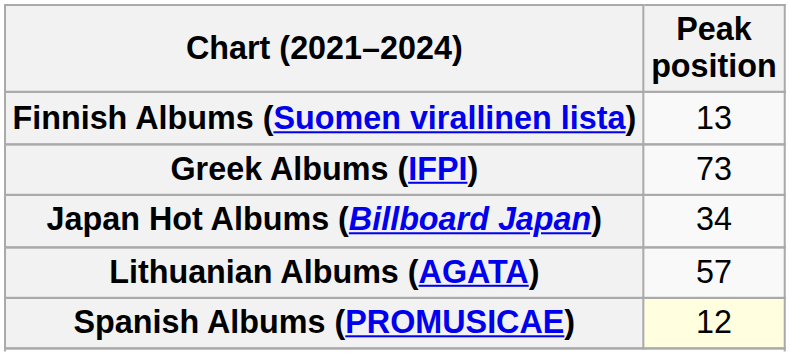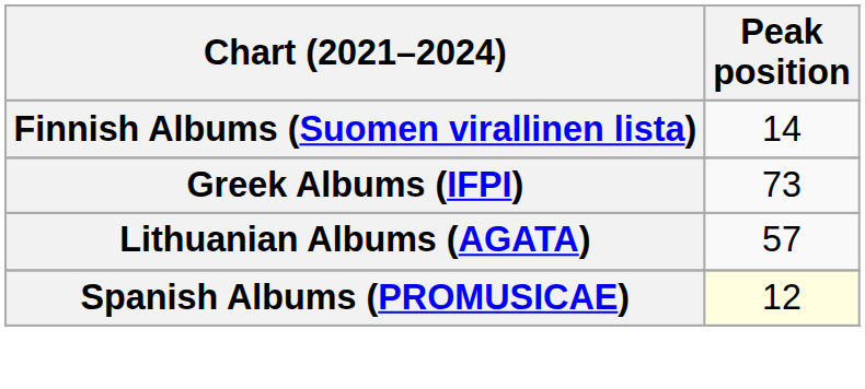Finnish Albums (Suomen virallinen lista) | Peak position: 13 -> 14
- row: Japan Hot Albums (Billboard Japan) | 34
